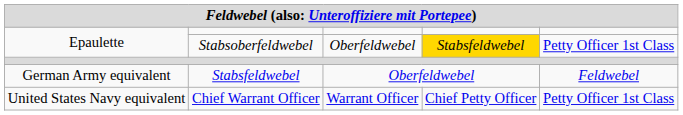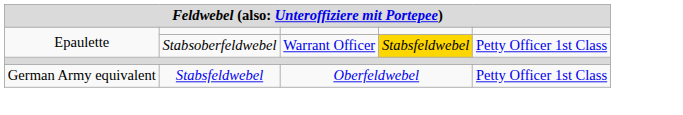Epaulette / Stabsoberfeldwebel | column 3: Oberfeldwebel -> Warrant Officer
German Army equivalent | column 5: Feldwebel -> Petty Officer 1st Class
- row: United States Navy equivalent | Chief Warrant Officer | Warrant Officer | Chief Petty Officer | Petty Officer 1st Class
